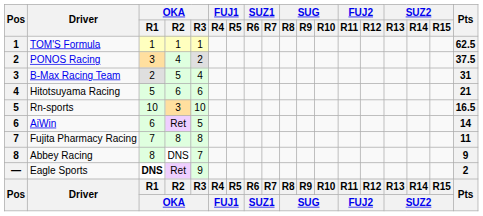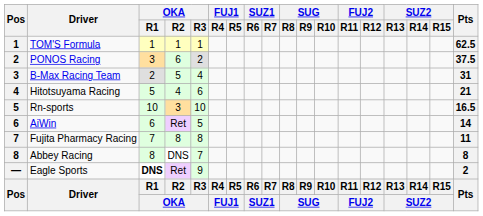PONOS Racing | OKA / R2: 4 -> 6
Hitotsuyama Racing | OKA / R2: 6 -> 4
Abbey Racing | Pts: 9 -> 8
